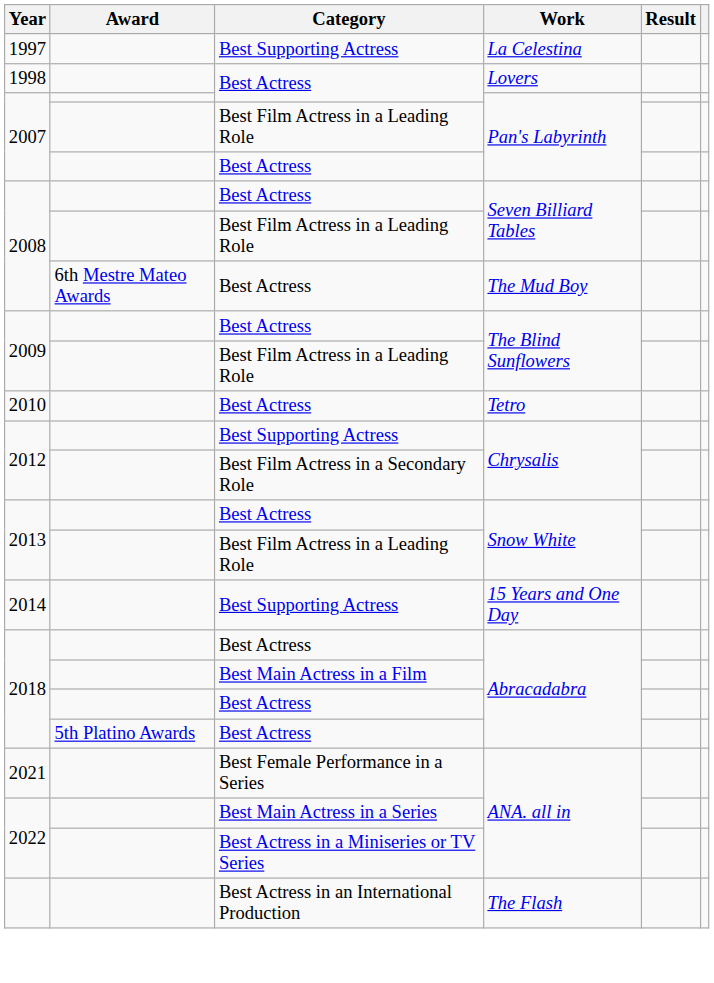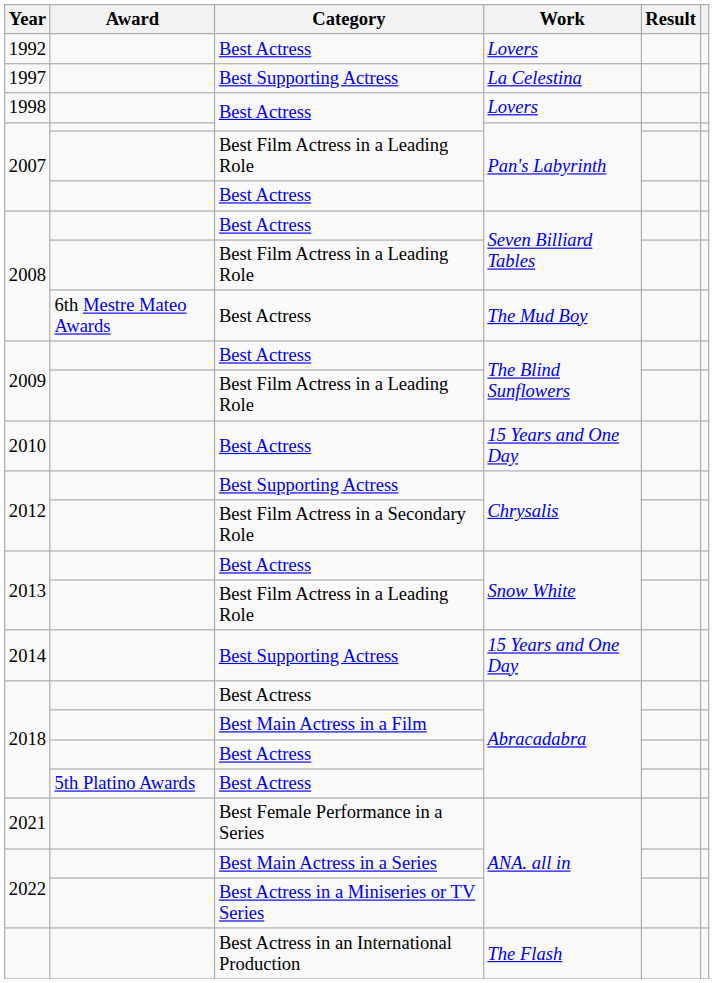+ row: 1992 | Best Actress | Lovers
2010 | Work: Tetro -> 15 Years and One Day
